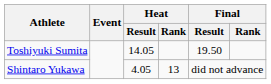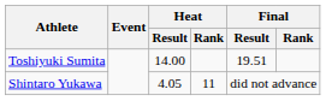Toshiyuki Sumita | Heat / Result: 14.05 -> 14.00
Toshiyuki Sumita | Final / Result: 19.50 -> 19.51
Shintaro Yukawa | Heat / Rank: 13 -> 11
